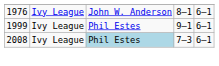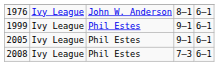+ row: 2005 | Ivy League | Phil Estes | 9–1 | 6–1
2008 | column 3: lightblue background -> no background
